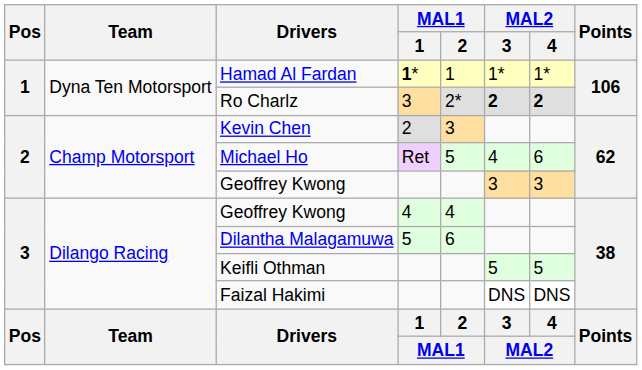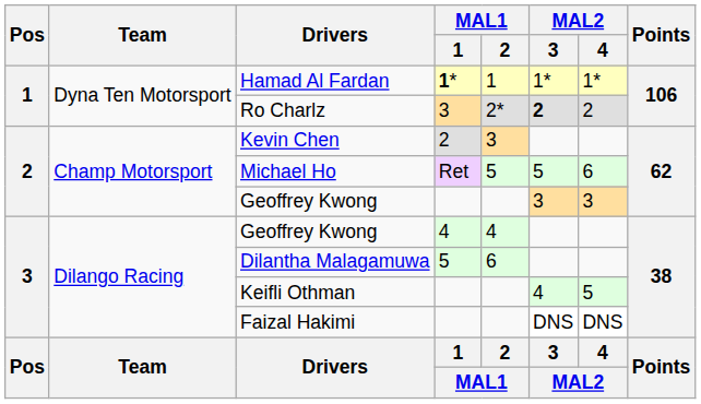Ro Charlz | MAL2 / 4: bold -> normal
Michael Ho | MAL2 / 3: 4 -> 5
Keifli Othman | MAL2 / 3: 5 -> 4
